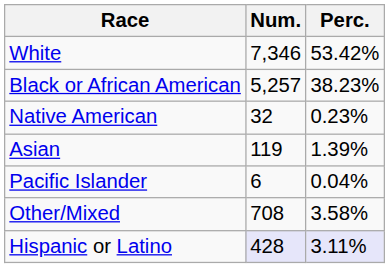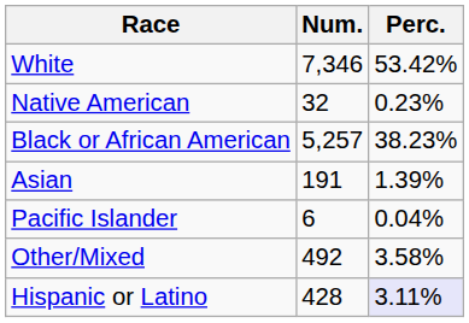rows swapped: Black or African American <-> Native American
Asian | Num.: 119 -> 191
Other/Mixed | Num.: 708 -> 492
Hispanic or Latino | Num.: lavender background -> no background
